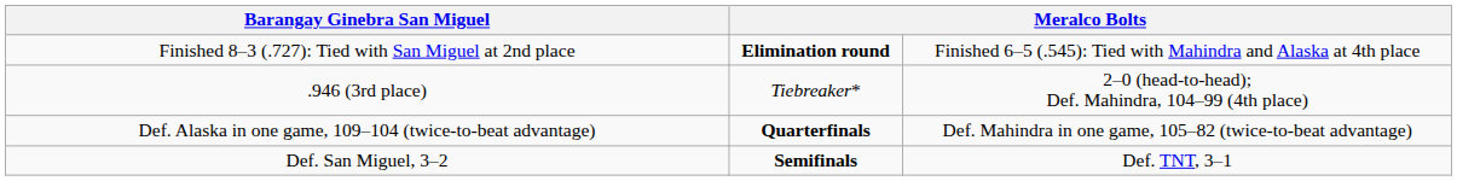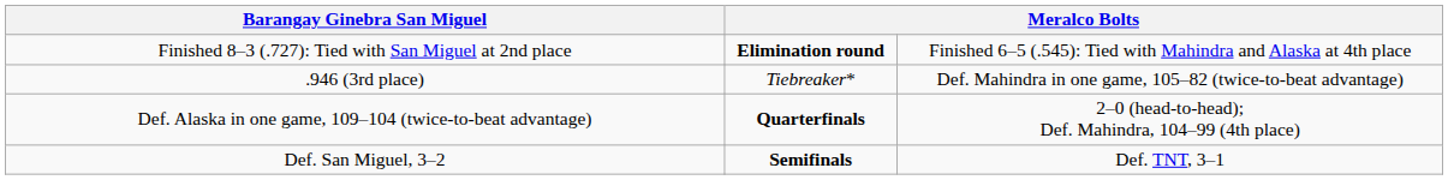.946 (3rd place) | column 4: 2–0 (head-to-head); Def. Mahindra, 104–99 (4th place) -> Def. Mahindra in one game, 105–82 (twice-to-beat advantage)
Def. Alaska in one game, 109–104 (twice-to-beat advantage) | column 4: Def. Mahindra in one game, 105–82 (twice-to-beat advantage) -> 2–0 (head-to-head); Def. Mahindra, 104–99 (4th place)
